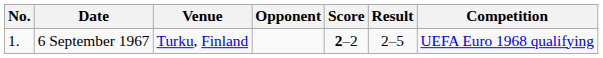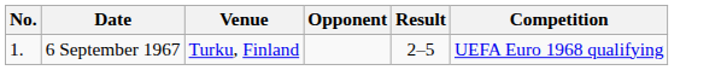- column: Score | 2–2
